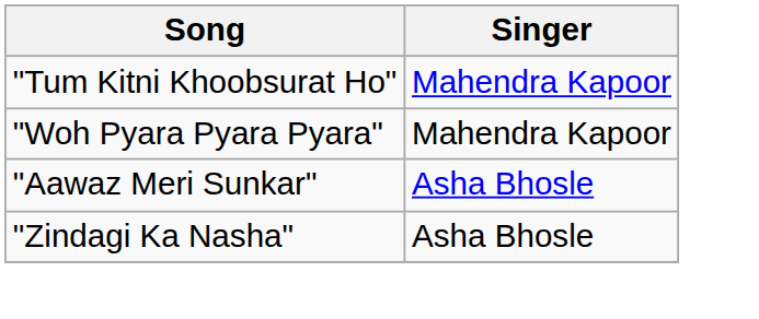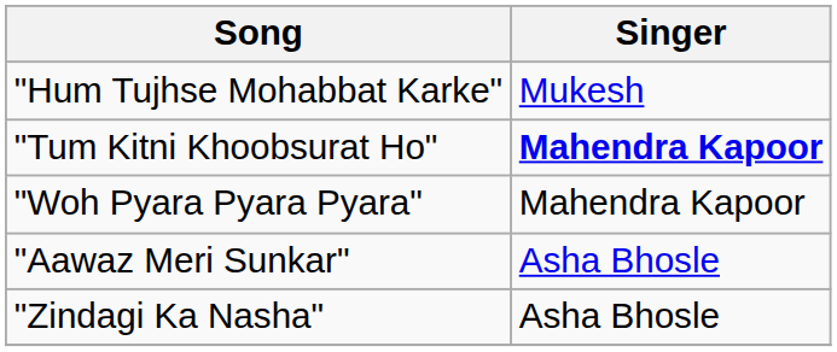+ row: "Hum Tujhse Mohabbat Karke" | Mukesh
"Tum Kitni Khoobsurat Ho" | Singer: normal -> bold
